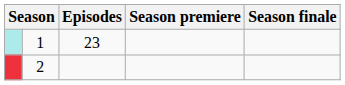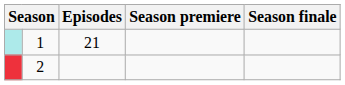1 | Episodes: 23 -> 21
